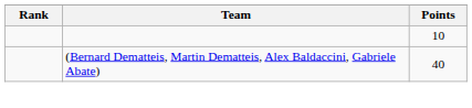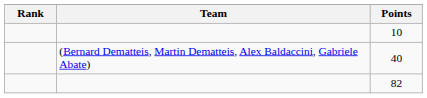+ row: 82
